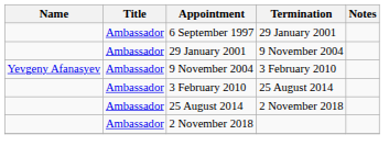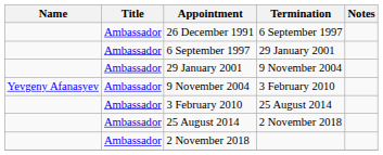+ row: Ambassador | 26 December 1991 | 6 September 1997
